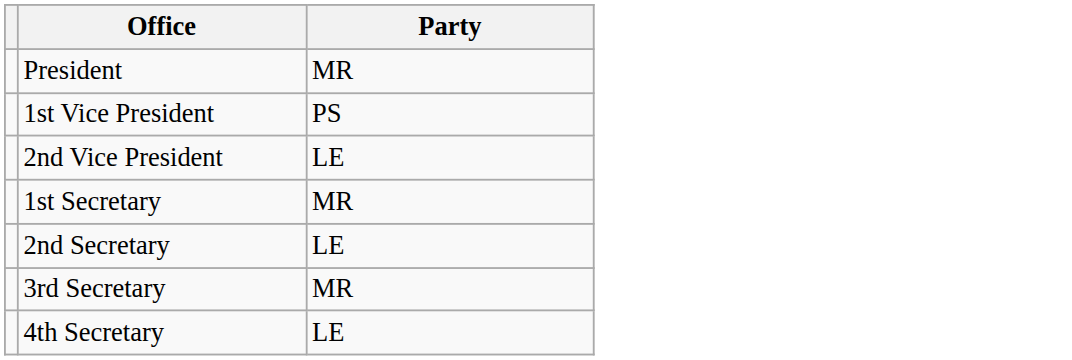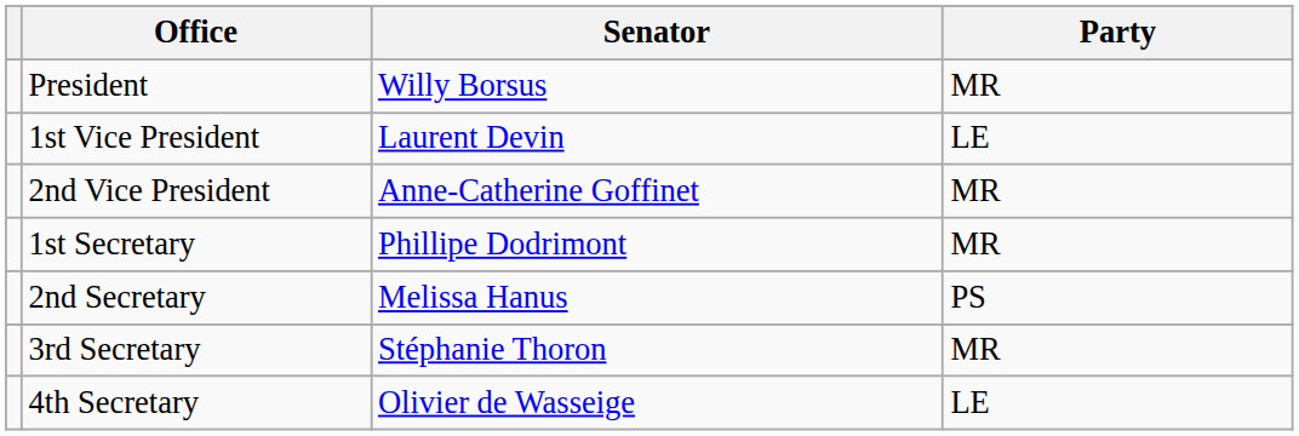+ column: Senator | Willy Borsus | Laurent Devin | Anne-Catherine Goffinet | Phillipe Dodrimont | Melissa Hanus | Stéphanie Thoron | Olivier de Wasseige
1st Vice President | Party: PS -> LE
2nd Vice President | Party: LE -> MR
2nd Secretary | Party: LE -> PS
